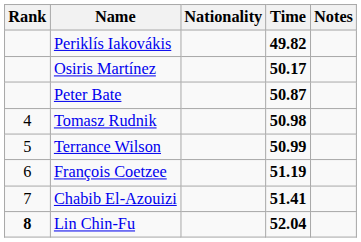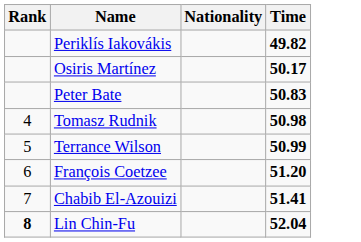- column: Notes
Peter Bate | Time: 50.87 -> 50.83
François Coetzee | Time: 51.19 -> 51.20
